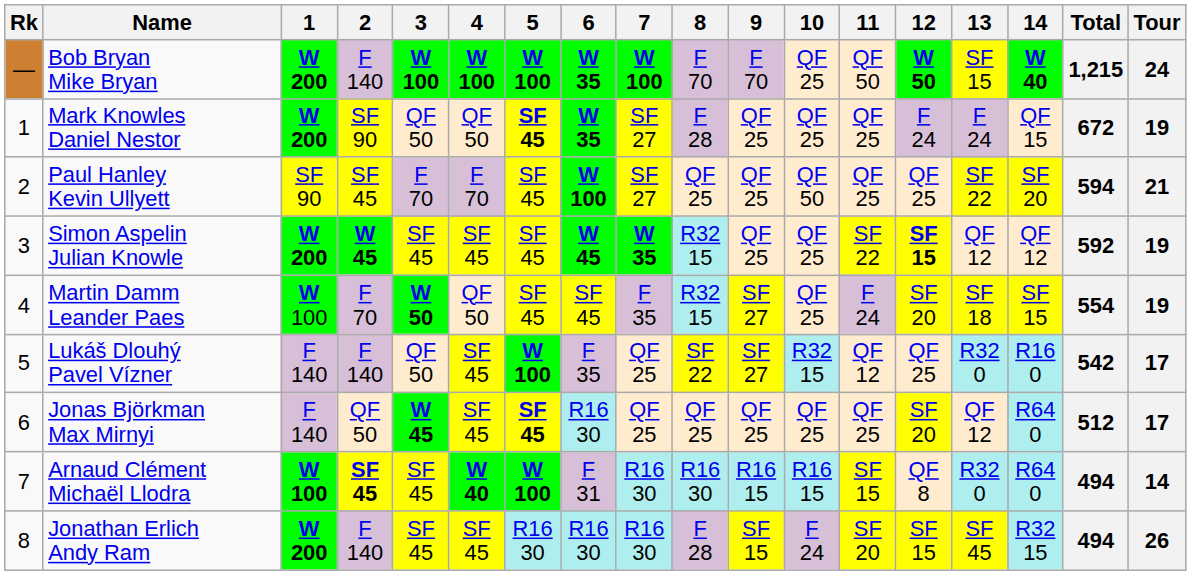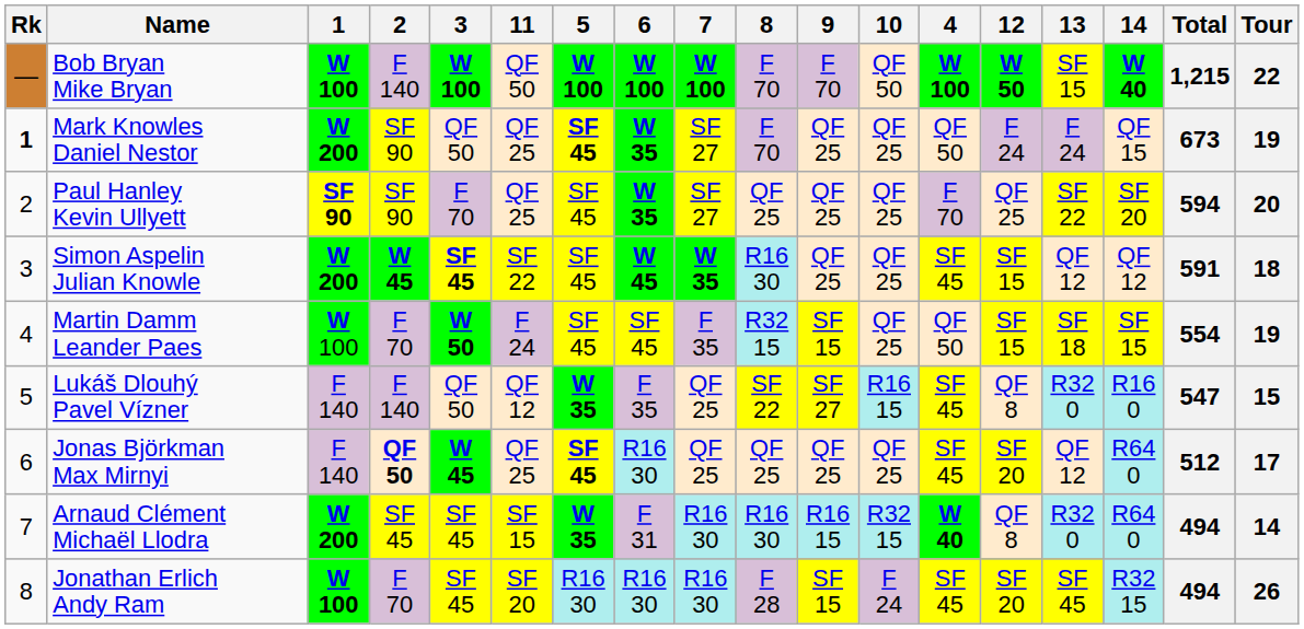columns swapped: 4 <-> 11
Bob Bryan Mike Bryan | 1: W 200 -> W 100
Bob Bryan Mike Bryan | 6: W 35 -> W 100
Bob Bryan Mike Bryan | 10: QF 25 -> QF 50
Bob Bryan Mike Bryan | Tour: 24 -> 22
Mark Knowles Daniel Nestor | Rk: normal -> bold
Mark Knowles Daniel Nestor | 8: F 28 -> F 70
Mark Knowles Daniel Nestor | Total: 672 -> 673
Paul Hanley Kevin Ullyett | 1: normal -> bold
Paul Hanley Kevin Ullyett | 2: SF 45 -> SF 90
Paul Hanley Kevin Ullyett | 6: W 100 -> W 35
Paul Hanley Kevin Ullyett | 10: QF 50 -> QF 25
Paul Hanley Kevin Ullyett | Tour: 21 -> 20
Simon Aspelin Julian Knowle | 3: normal -> bold
Simon Aspelin Julian Knowle | 8: R32 15 -> R16 30
Simon Aspelin Julian Knowle | 12: bold -> normal
Simon Aspelin Julian Knowle | Total: 592 -> 591
Simon Aspelin Julian Knowle | Tour: 19 -> 18
Martin Damm Leander Paes | 9: SF 27 -> SF 15
Martin Damm Leander Paes | 12: SF 20 -> SF 15
Lukáš Dlouhý Pavel Vízner | 5: W 100 -> W 35
Lukáš Dlouhý Pavel Vízner | 10: R32 15 -> R16 15
Lukáš Dlouhý Pavel Vízner | 12: QF 25 -> QF 8
Lukáš Dlouhý Pavel Vízner | Total: 542 -> 547
Lukáš Dlouhý Pavel Vízner | Tour: 17 -> 15
Jonas Björkman Max Mirnyi | 2: normal -> bold
Arnaud Clément Michaël Llodra | 1: W 100 -> W 200
Arnaud Clément Michaël Llodra | 2: bold -> normal
Arnaud Clément Michaël Llodra | 5: W 100 -> W 35
Arnaud Clément Michaël Llodra | 10: R16 15 -> R32 15
Jonathan Erlich Andy Ram | 1: W 200 -> W 100
Jonathan Erlich Andy Ram | 2: F 140 -> F 70
Jonathan Erlich Andy Ram | 12: SF 15 -> SF 20
